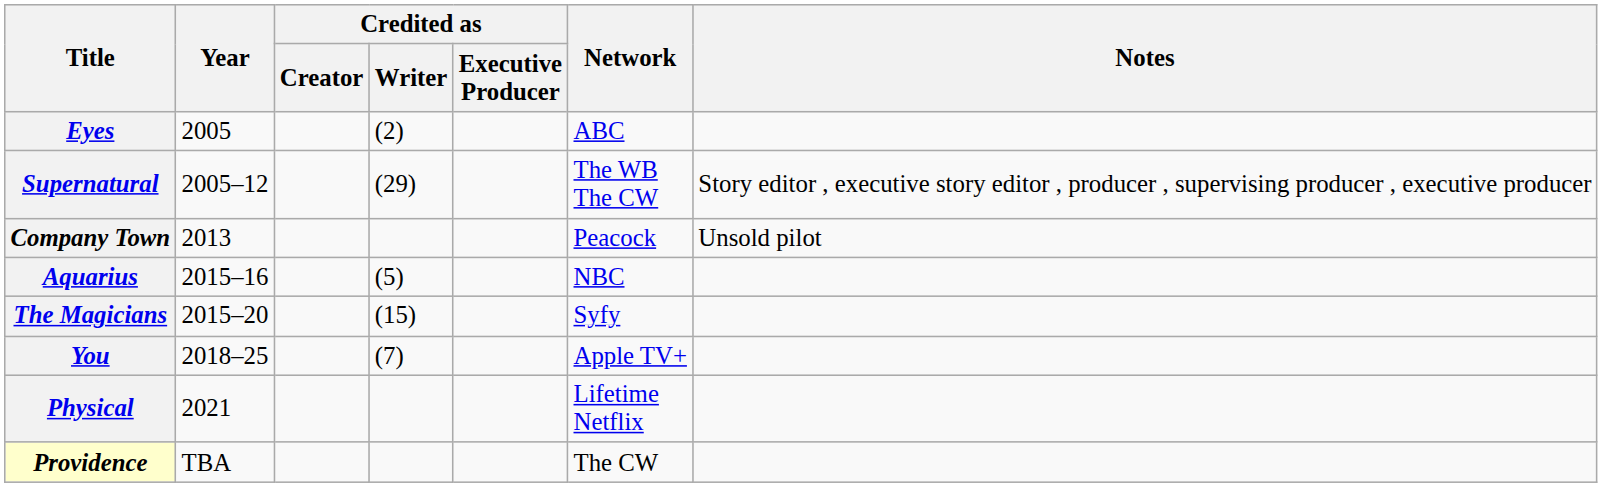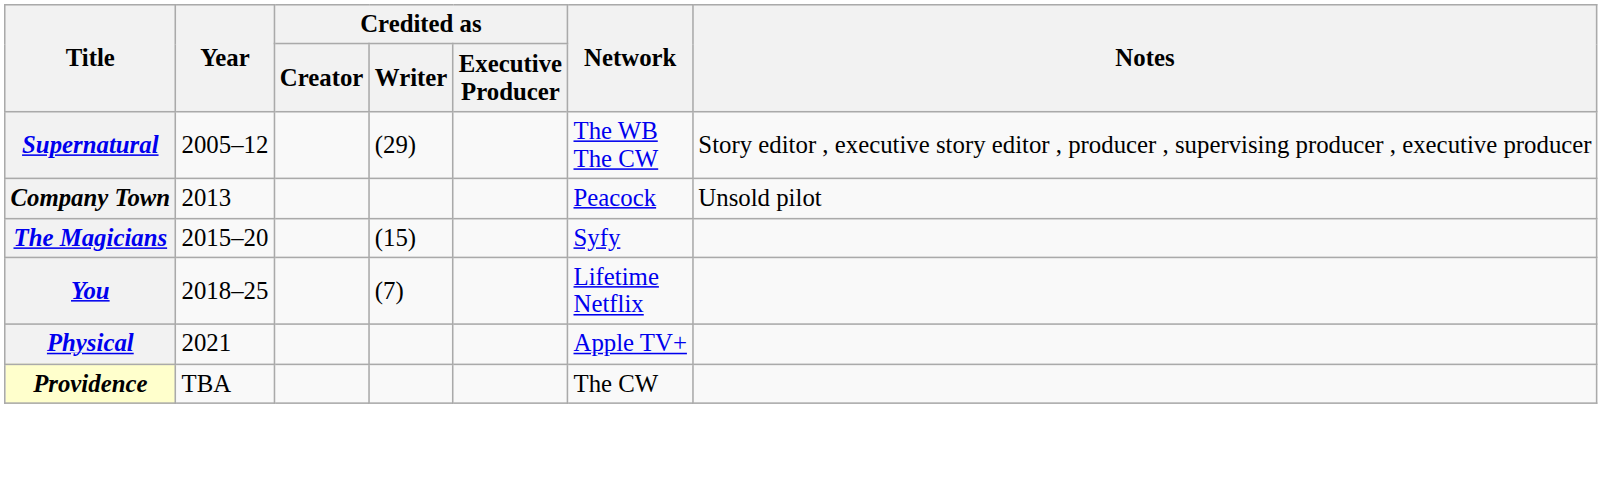- row: Eyes | 2005 | (2) | ABC
- row: Aquarius | 2015–16 | (5) | NBC
You | Network: Apple TV+ -> Lifetime Netflix
Physical | Network: Lifetime Netflix -> Apple TV+
